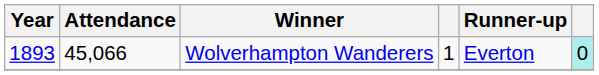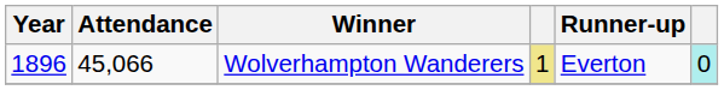Wolverhampton Wanderers | Year: 1893 -> 1896
Wolverhampton Wanderers | column 4: no background -> khaki background
